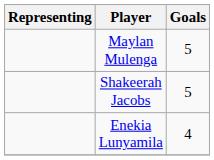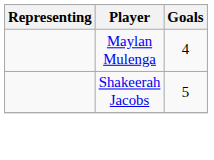Maylan Mulenga | Goals: 5 -> 4
- row: Enekia Lunyamila | 4
